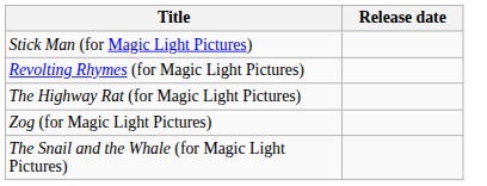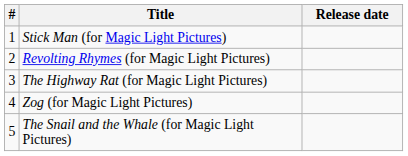+ column: # | 1 | 2 | 3 | 4 | 5
